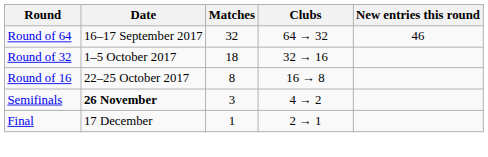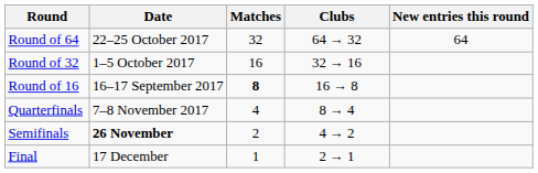Round of 64 | Date: 16–17 September 2017 -> 22–25 October 2017
Round of 64 | New entries this round: 46 -> 64
Round of 32 | Matches: 18 -> 16
Round of 16 | Date: 22–25 October 2017 -> 16–17 September 2017
Round of 16 | Matches: normal -> bold
+ row: Quarterfinals | 7–8 November 2017 | 4 | 8 → 4
Semifinals | Matches: 3 -> 2
